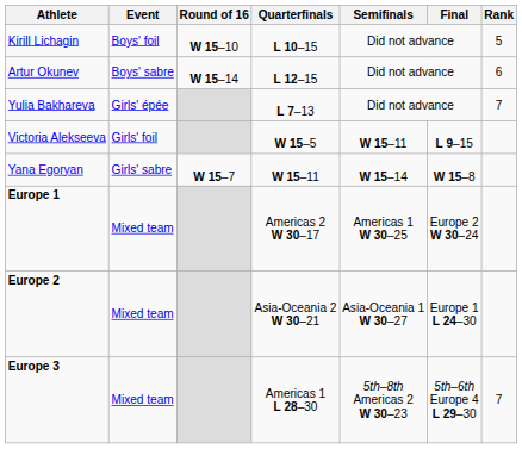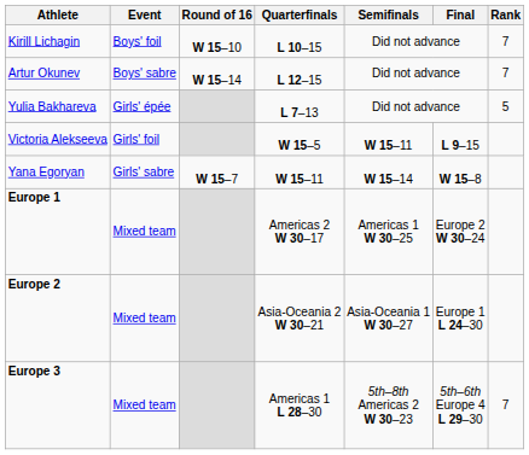Kirill Lichagin | Rank: 5 -> 7
Artur Okunev | Rank: 6 -> 7
Yulia Bakhareva | Rank: 7 -> 5
